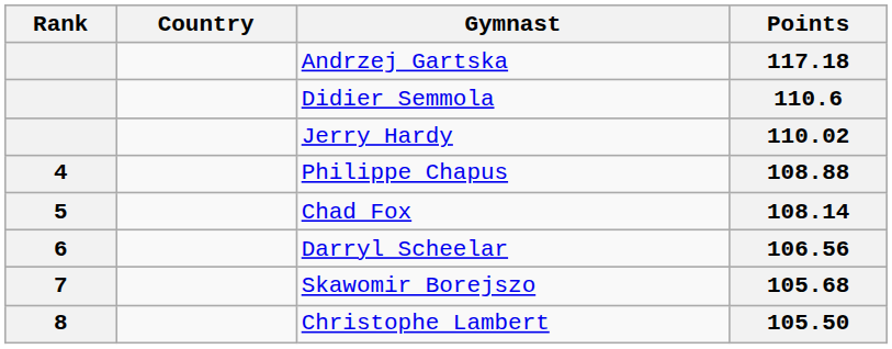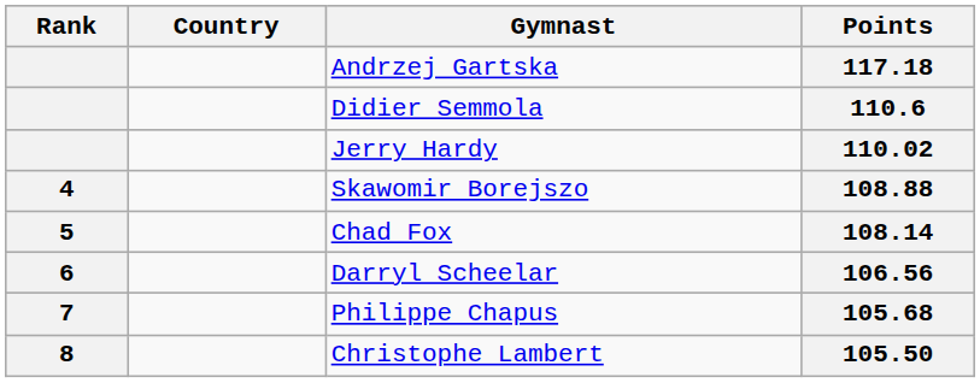108.88 | Gymnast: Philippe Chapus -> Skawomir Borejszo
105.68 | Gymnast: Skawomir Borejszo -> Philippe Chapus
